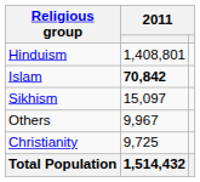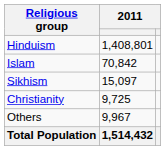Islam | column 2: bold -> normal
rows swapped: Christianity <-> Others
